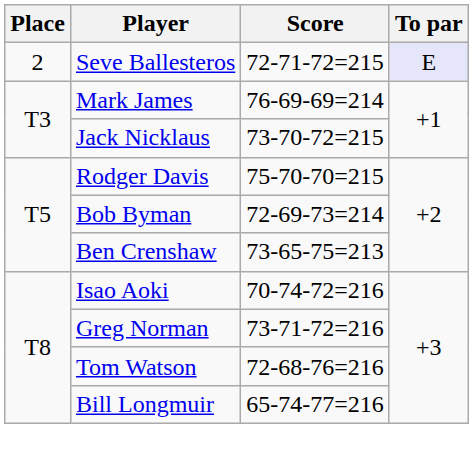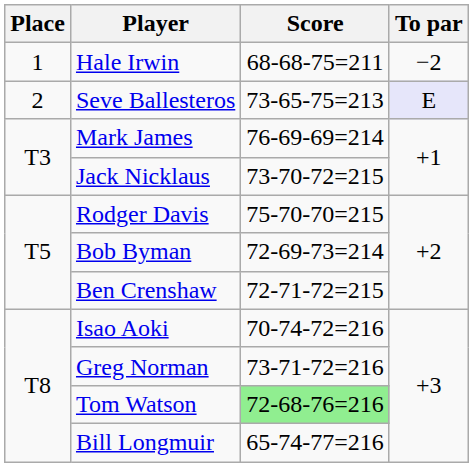+ row: 1 | Hale Irwin | 68-68-75=211 | −2
Seve Ballesteros | Score: 72-71-72=215 -> 73-65-75=213
Ben Crenshaw | Score: 73-65-75=213 -> 72-71-72=215
Tom Watson | Score: no background -> lightgreen background
